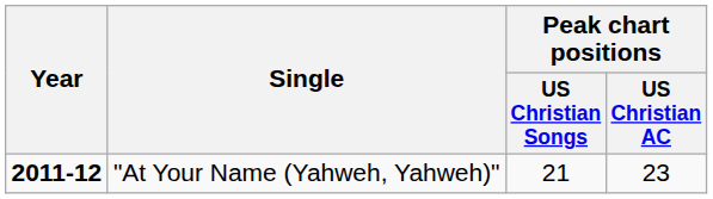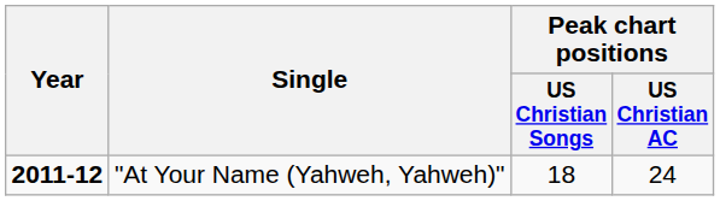"At Your Name (Yahweh, Yahweh)" | Peak chart positions / US Christian Songs: 21 -> 18
"At Your Name (Yahweh, Yahweh)" | Peak chart positions / US Christian AC: 23 -> 24
